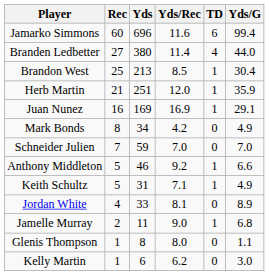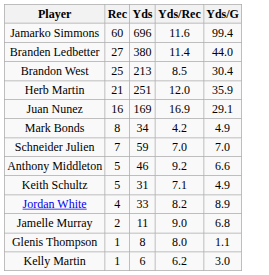- column: TD | 6 | 4 | 1 | 1 | 1 | 0 | 0 | 1 | 1 | 0 | 1 | 0 | 0
Jordan White | Yds/Rec: 8.1 -> 8.2
